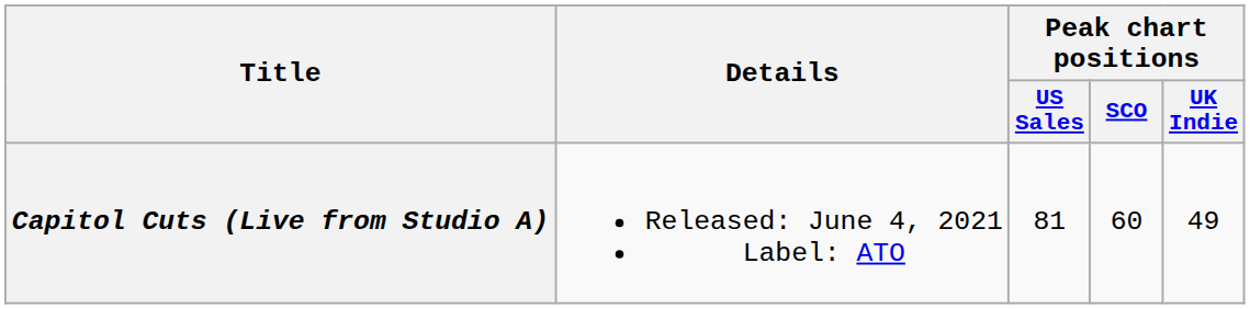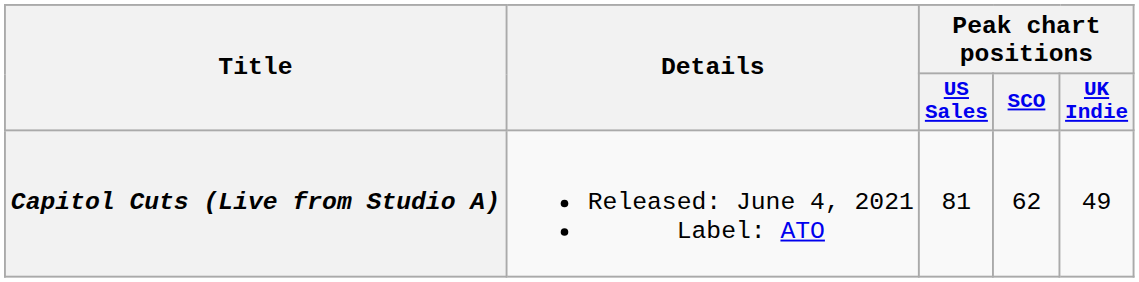Capitol Cuts (Live from Studio A) | Peak chart positions / SCO: 60 -> 62
